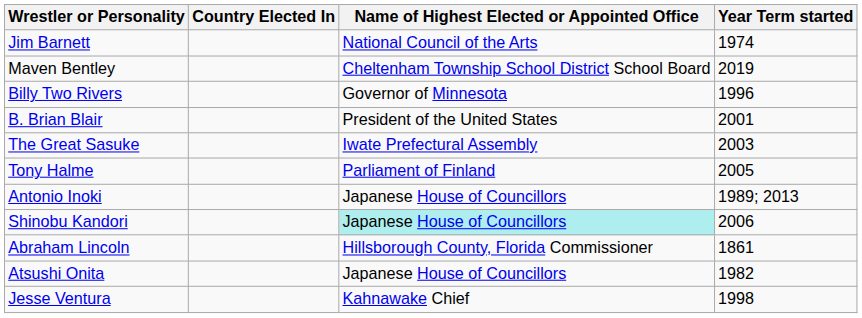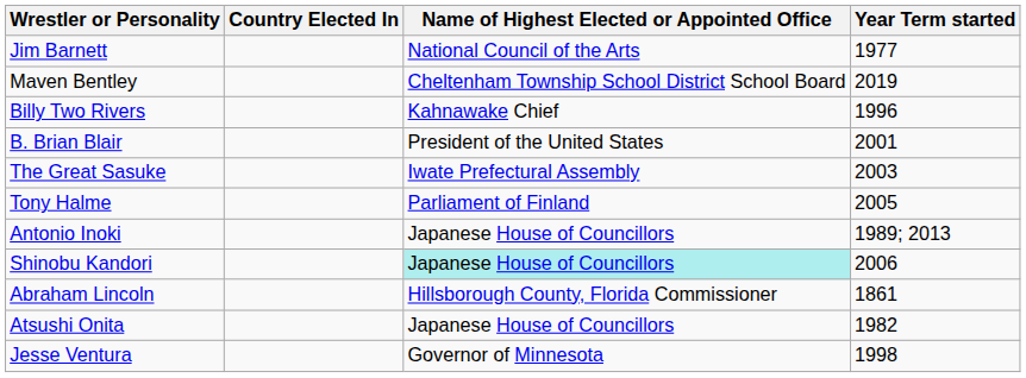Jim Barnett | Year Term started: 1974 -> 1977
Billy Two Rivers | Name of Highest Elected or Appointed Office: Governor of Minnesota -> Kahnawake Chief
Jesse Ventura | Name of Highest Elected or Appointed Office: Kahnawake Chief -> Governor of Minnesota
